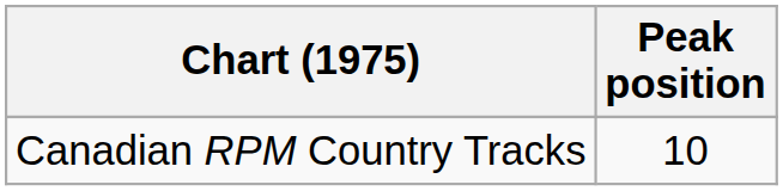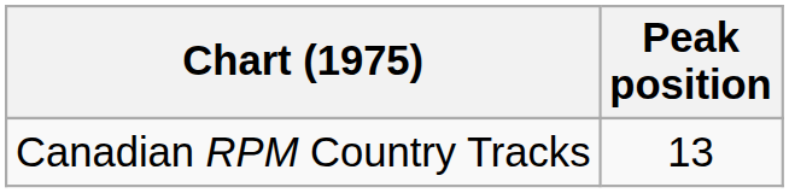Canadian RPM Country Tracks | Peak position: 10 -> 13
